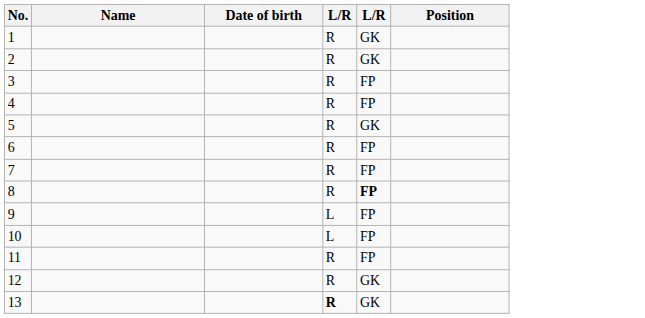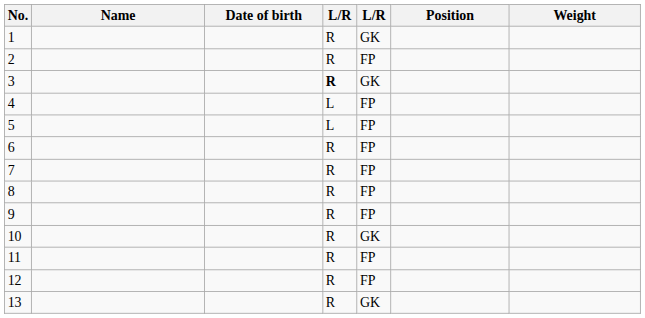+ column: Weight
2 | column 5: GK -> FP
3 | column 4: normal -> bold
3 | column 5: FP -> GK
4 | column 4: R -> L
5 | column 4: R -> L
5 | column 5: GK -> FP
8 | column 5: bold -> normal
9 | column 4: L -> R
10 | column 4: L -> R
10 | column 5: FP -> GK
12 | column 5: GK -> FP
13 | column 4: bold -> normal
